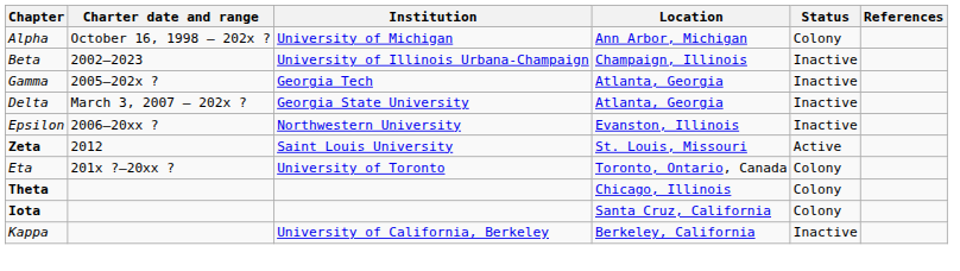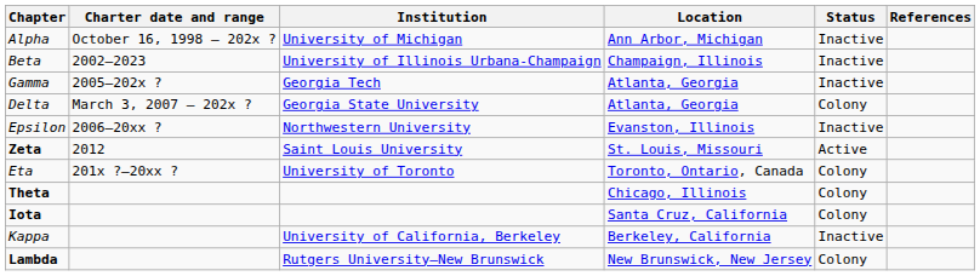Alpha | Status: Colony -> Inactive
Delta | Status: Inactive -> Colony
+ row: Lambda | Rutgers University–New Brunswick | New Brunswick, New Jersey | Colony
